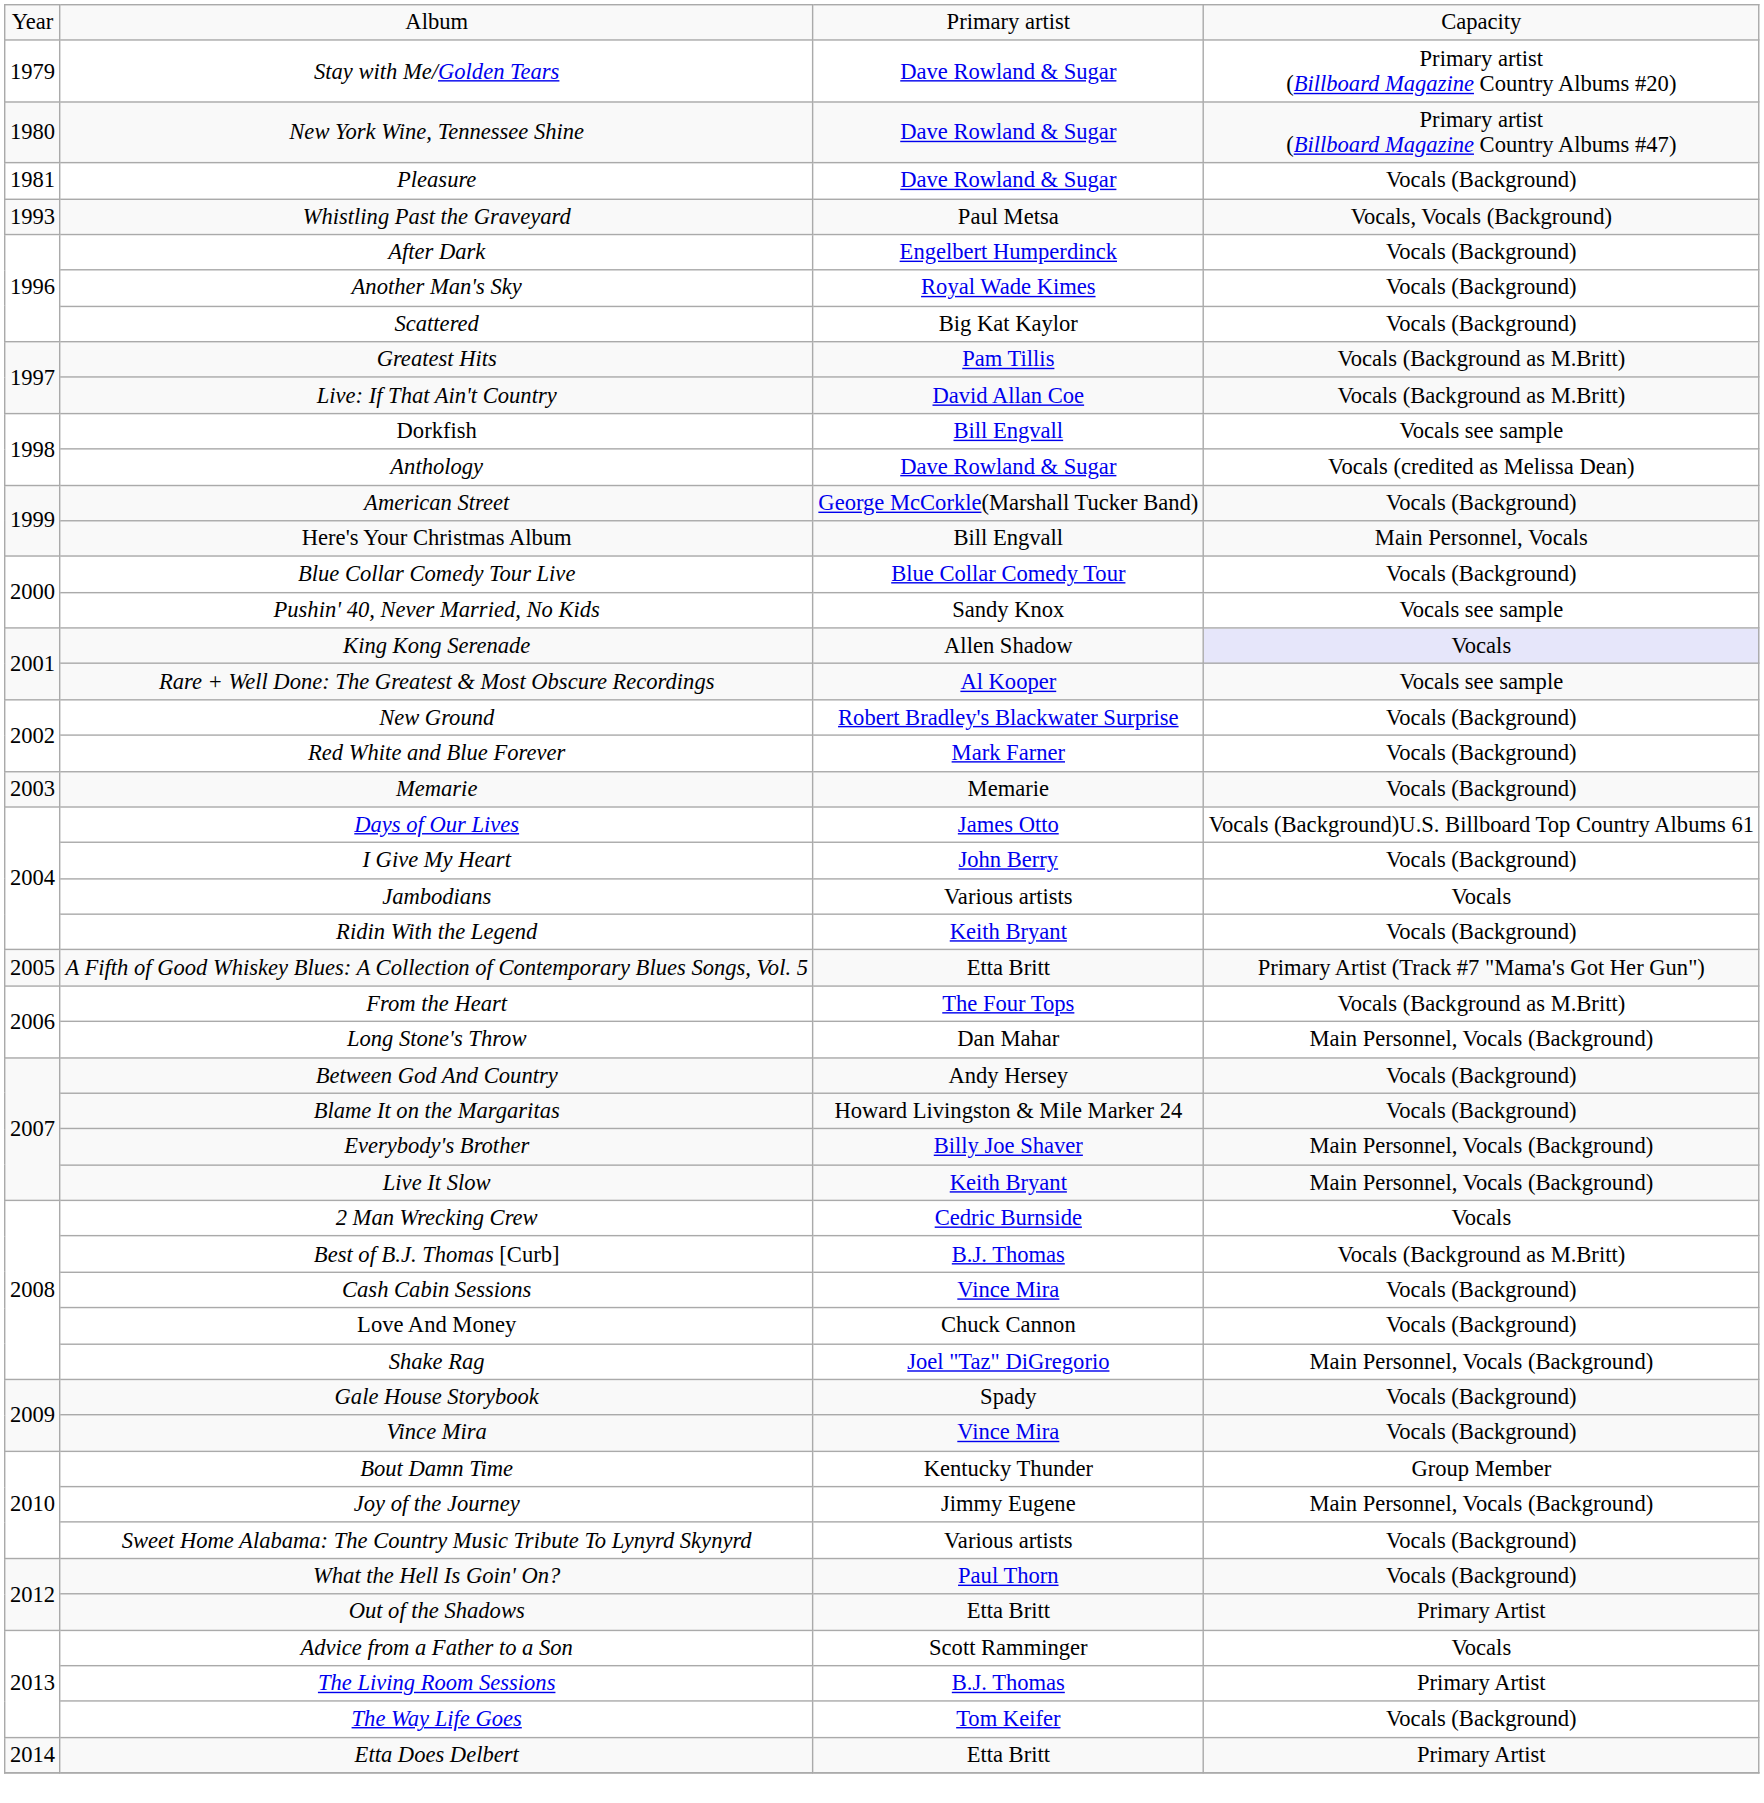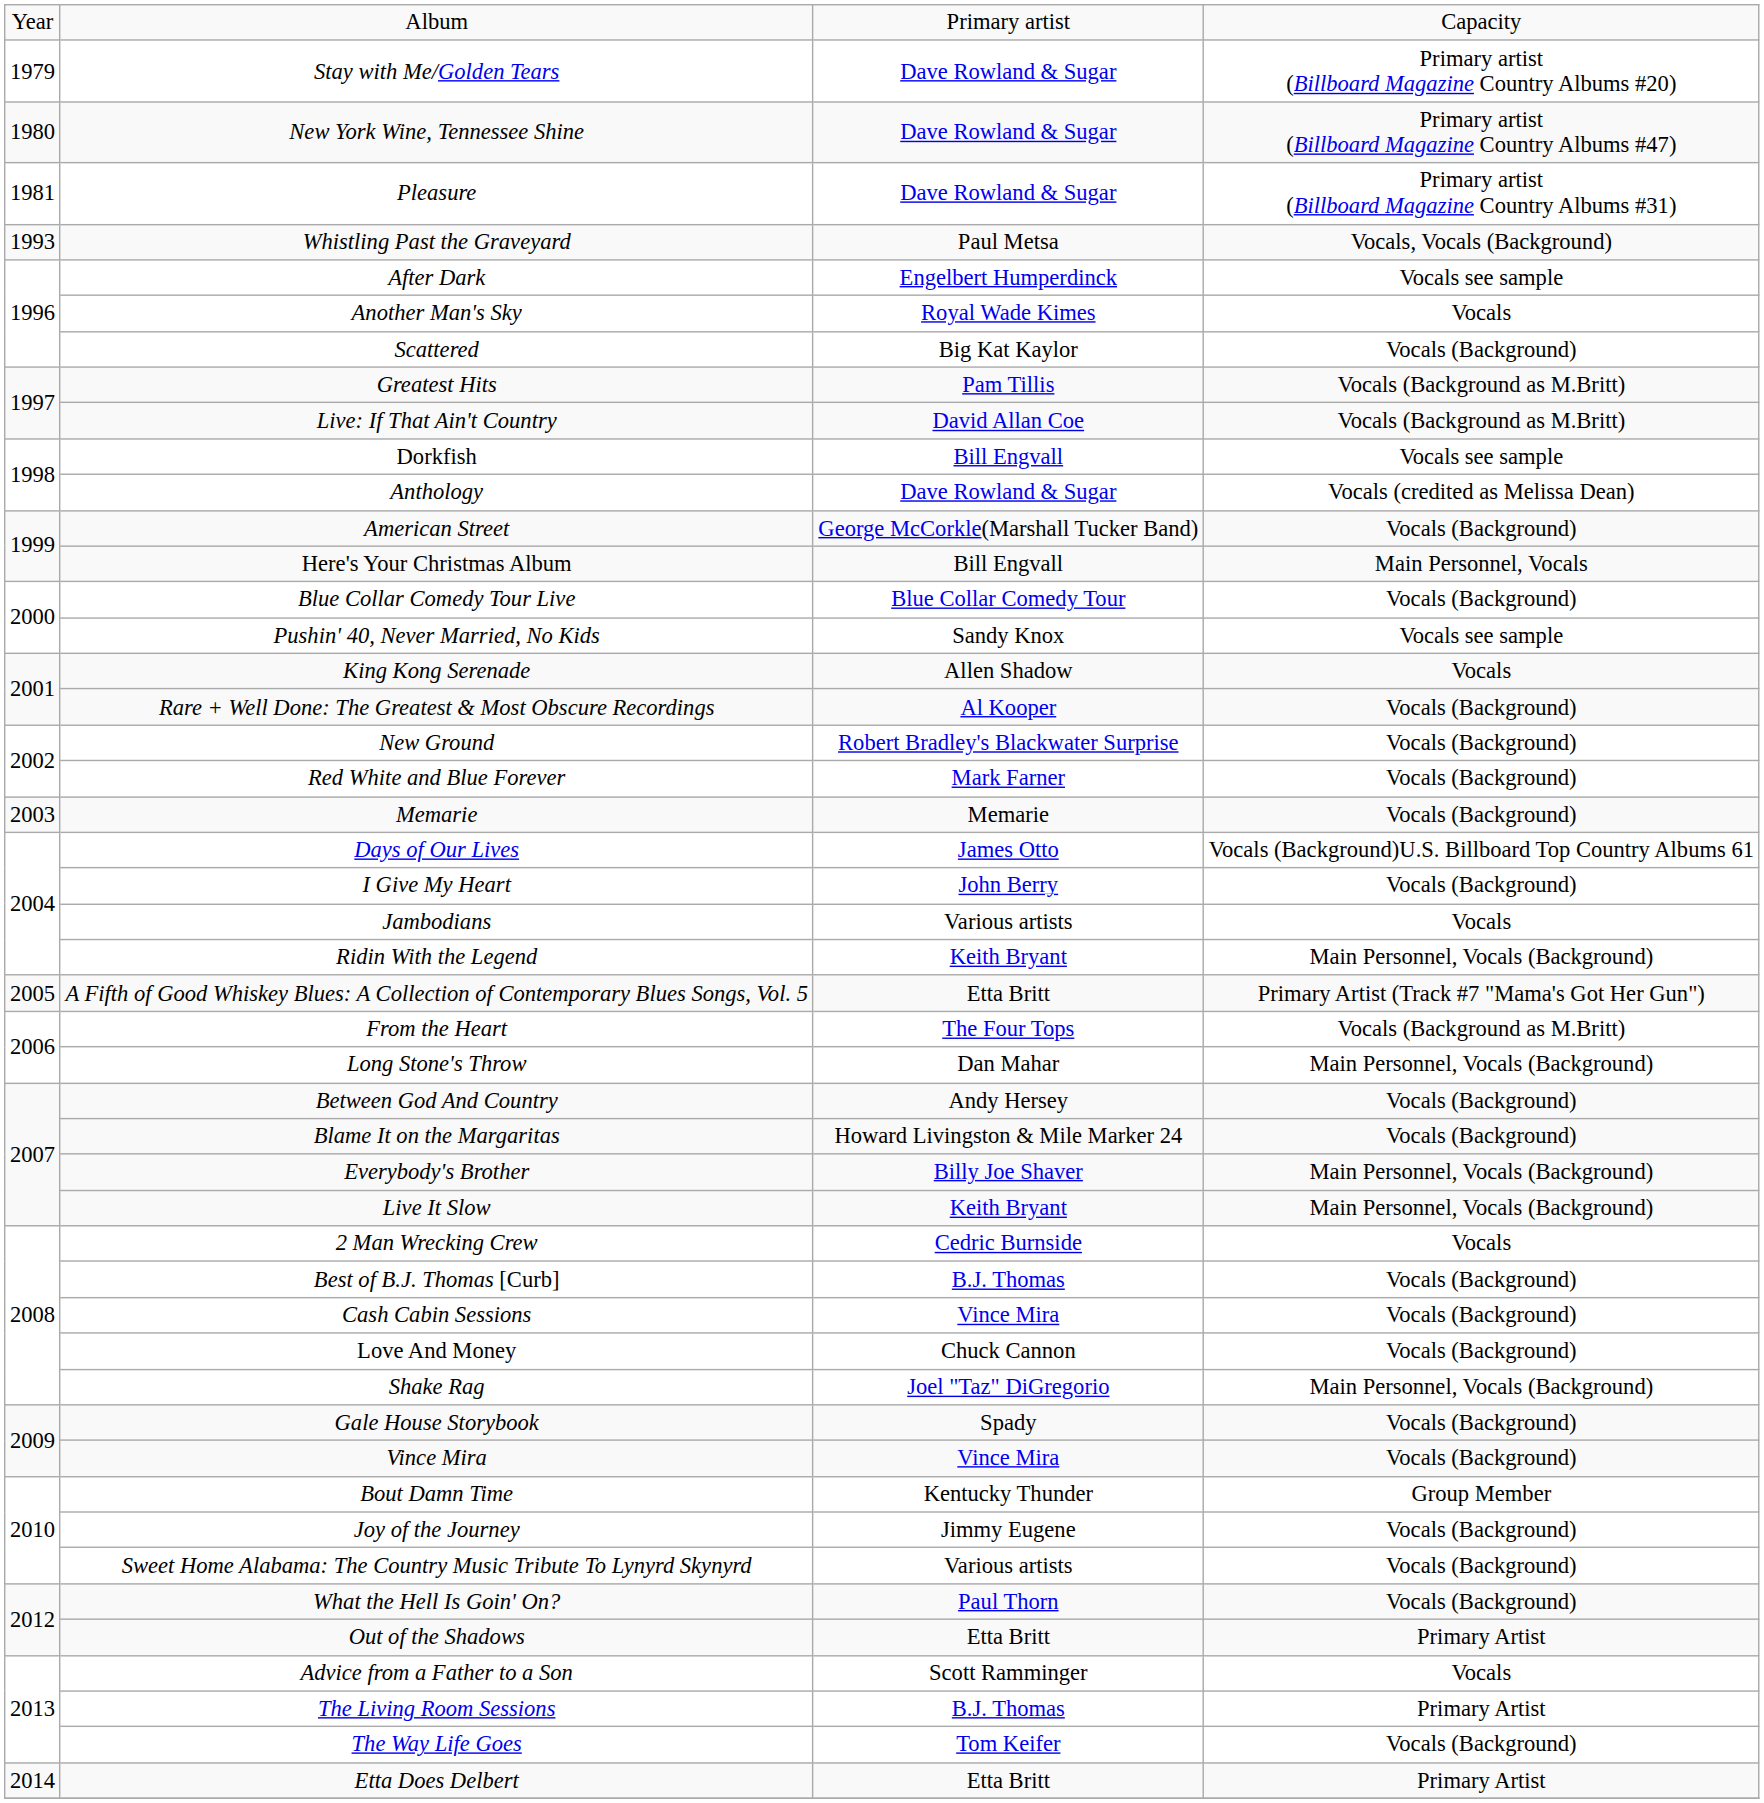Pleasure | column 4: Vocals (Background) -> Primary artist (Billboard Magazine Country Albums #31)
After Dark | column 4: Vocals (Background) -> Vocals see sample
Another Man's Sky | column 4: Vocals (Background) -> Vocals
King Kong Serenade | column 4: lavender background -> no background
Rare + Well Done: The Greatest & Most Obscure Recordings | column 4: Vocals see sample -> Vocals (Background)
Ridin With the Legend | column 4: Vocals (Background) -> Main Personnel, Vocals (Background)
Best of B.J. Thomas [Curb] | column 4: Vocals (Background as M.Britt) -> Vocals (Background)
Joy of the Journey | column 4: Main Personnel, Vocals (Background) -> Vocals (Background)
